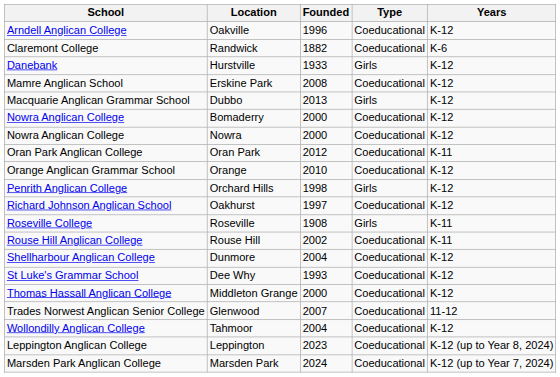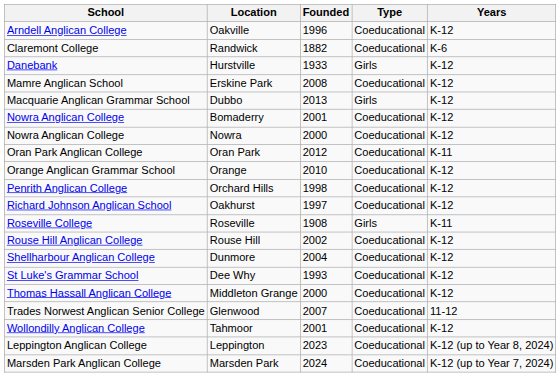Bomaderry | Founded: 2000 -> 2001
Orchard Hills | Type: Girls -> Coeducational
Rouse Hill | Years: K-11 -> K-12
Tahmoor | Founded: 2004 -> 2001
